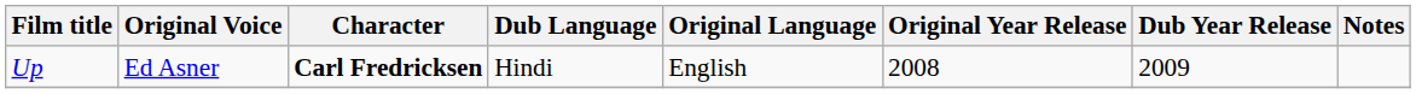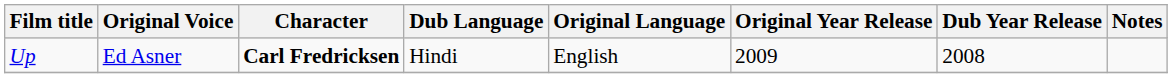Up | Original Year Release: 2008 -> 2009
Up | Dub Year Release: 2009 -> 2008
